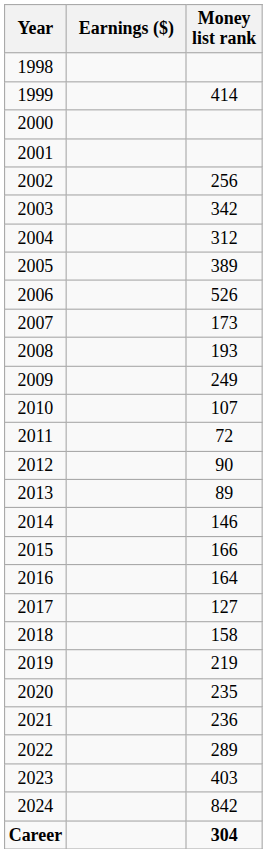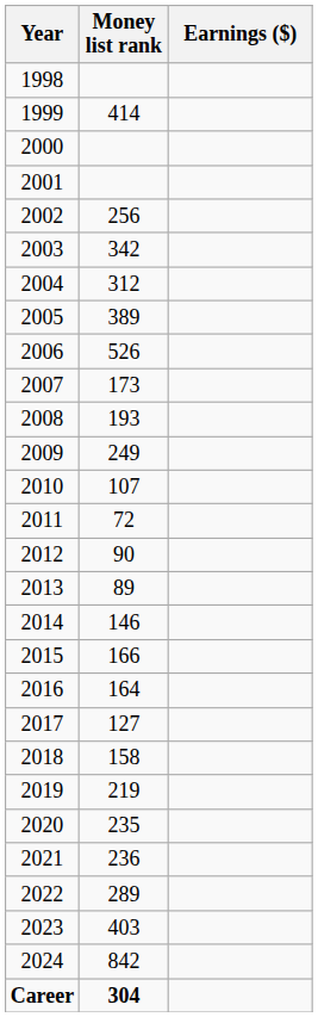columns swapped: Earnings ($) <-> Money list rank
